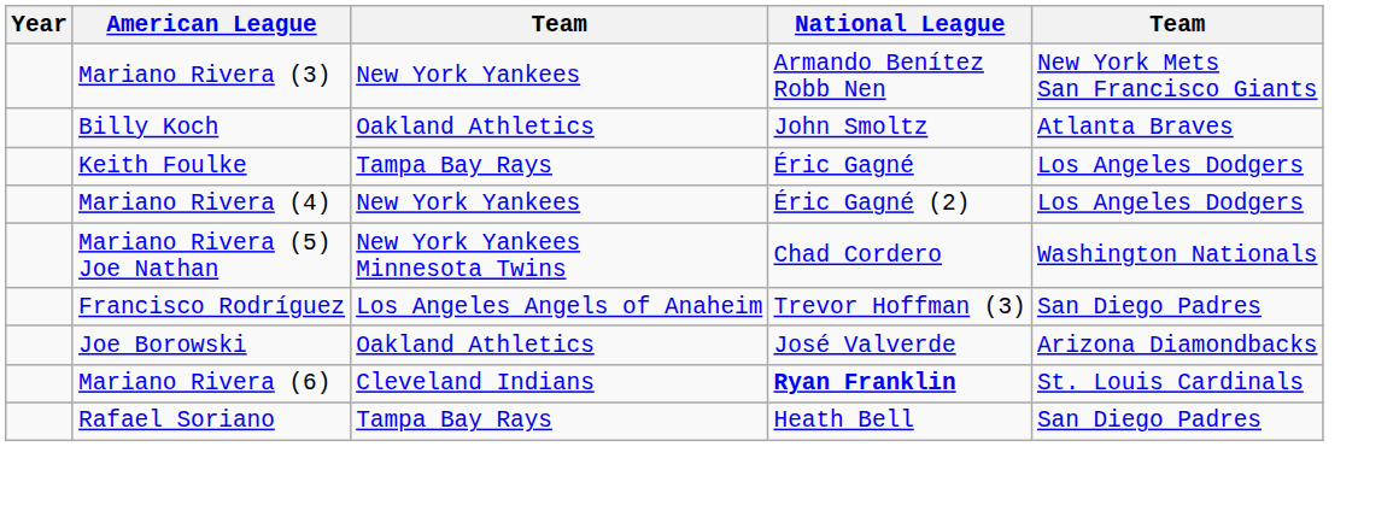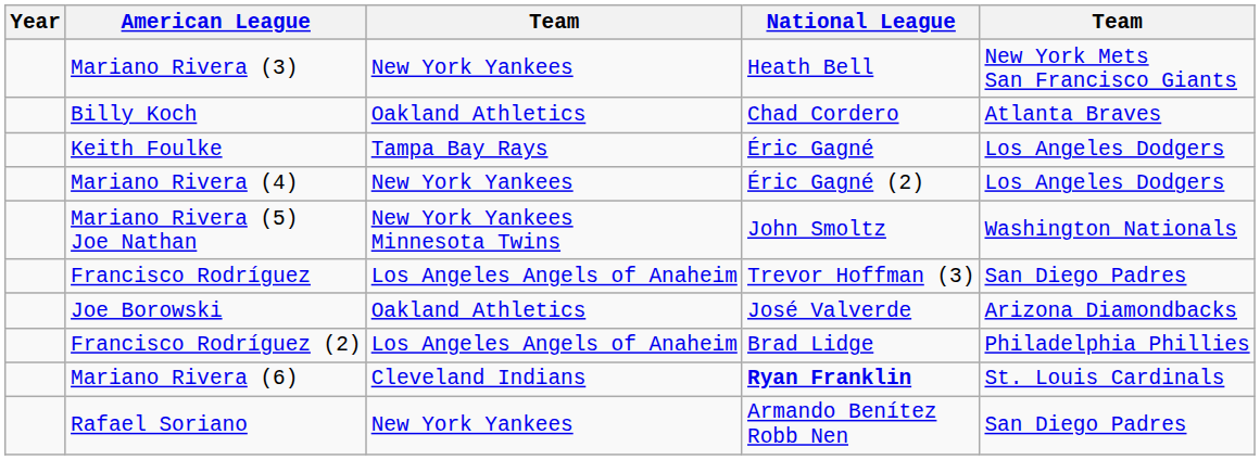Mariano Rivera (3) | National League: Armando Benítez Robb Nen -> Heath Bell
Billy Koch | National League: John Smoltz -> Chad Cordero
Mariano Rivera (5) Joe Nathan | National League: Chad Cordero -> John Smoltz
+ row: Francisco Rodríguez (2) | Los Angeles Angels of Anaheim | Brad Lidge | Philadelphia Phillies
Rafael Soriano | column 3: Tampa Bay Rays -> New York Yankees
Rafael Soriano | National League: Heath Bell -> Armando Benítez Robb Nen
